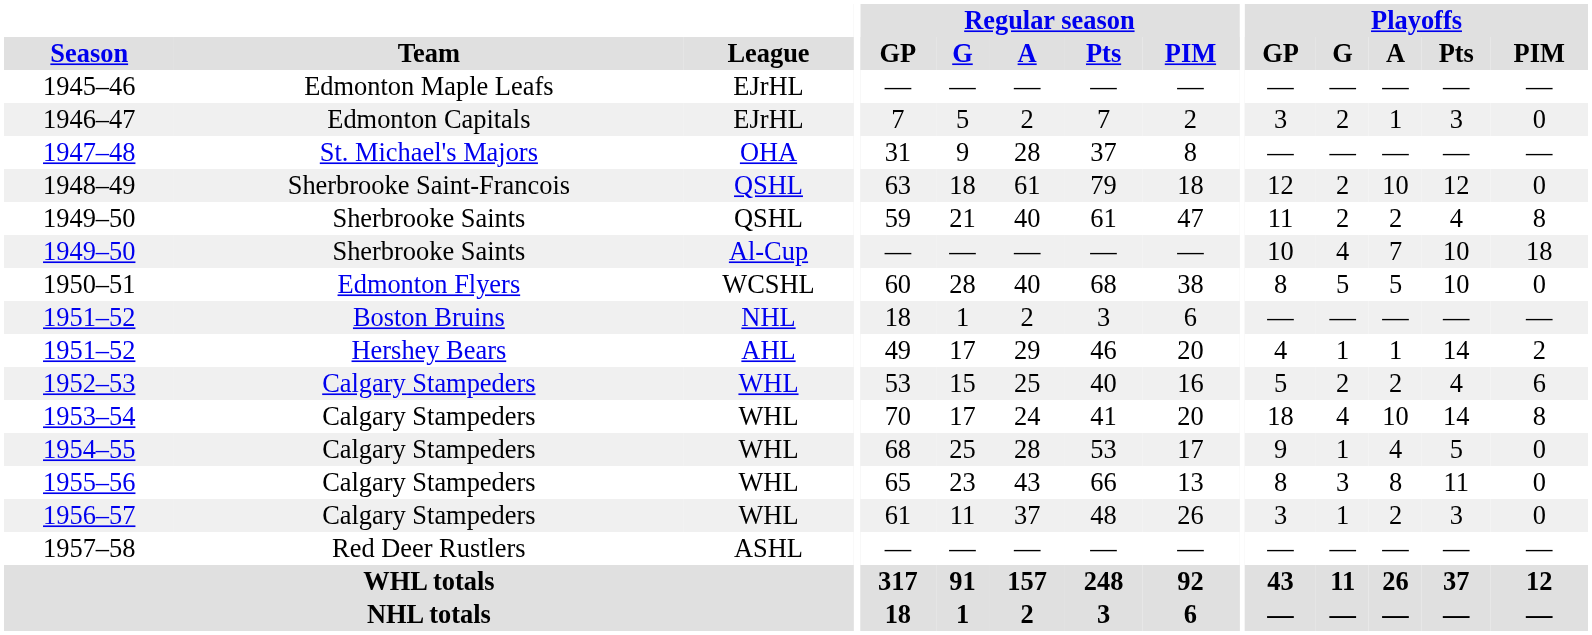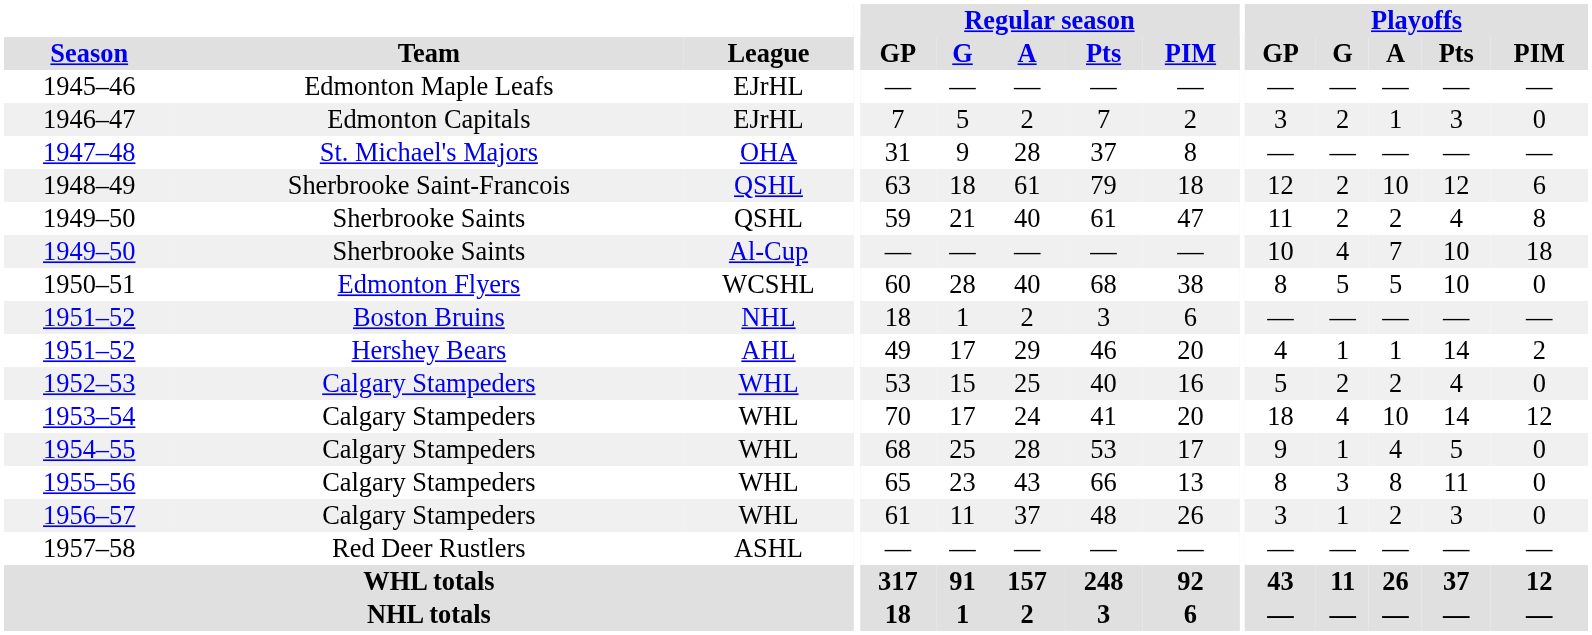1948–49 | Playoffs / PIM: 0 -> 6
1952–53 | Playoffs / PIM: 6 -> 0
1953–54 | Playoffs / PIM: 8 -> 12
